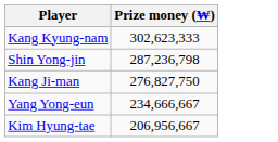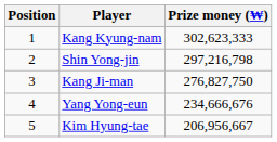+ column: Position | 1 | 2 | 3 | 4 | 5
Shin Yong-jin | Prize money (₩): 287,236,798 -> 297,216,798
Yang Yong-eun | Prize money (₩): 234,666,667 -> 234,666,676
